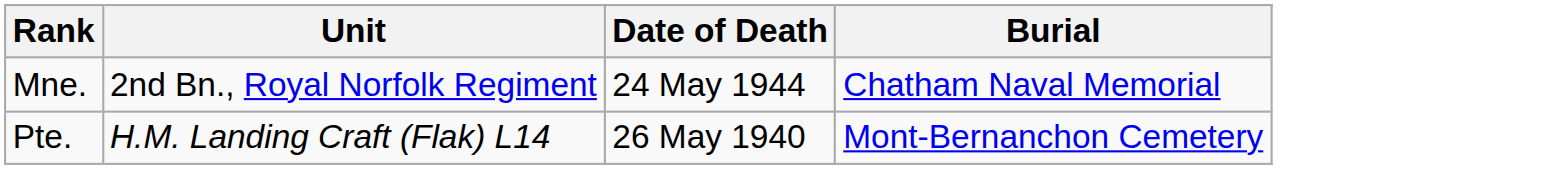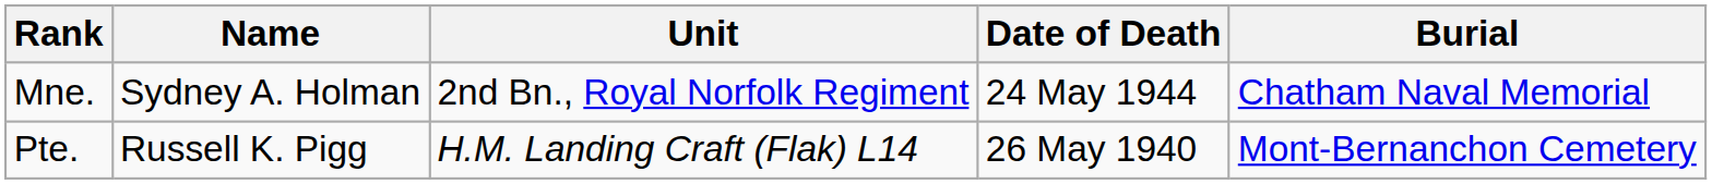+ column: Name | Sydney A. Holman | Russell K. Pigg
